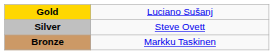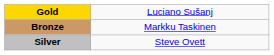rows swapped: Silver <-> Bronze
